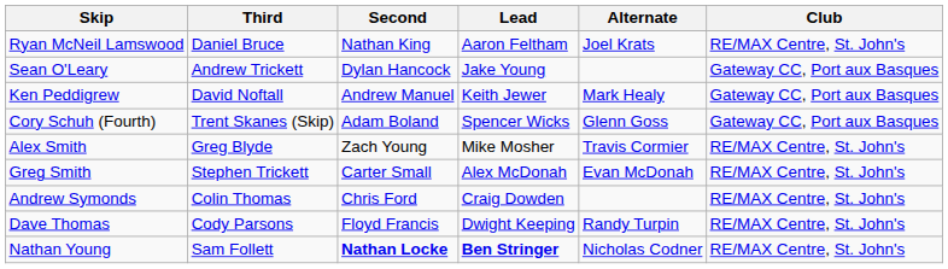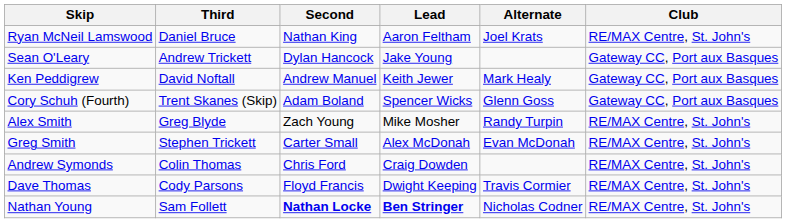Alex Smith | Alternate: Travis Cormier -> Randy Turpin
Dave Thomas | Alternate: Randy Turpin -> Travis Cormier
